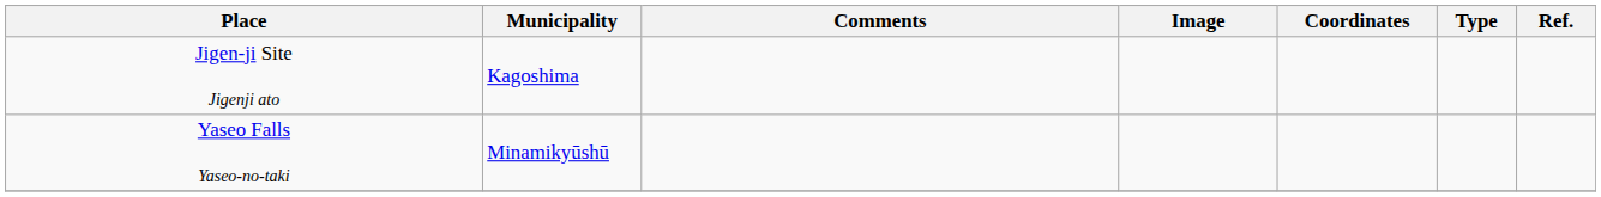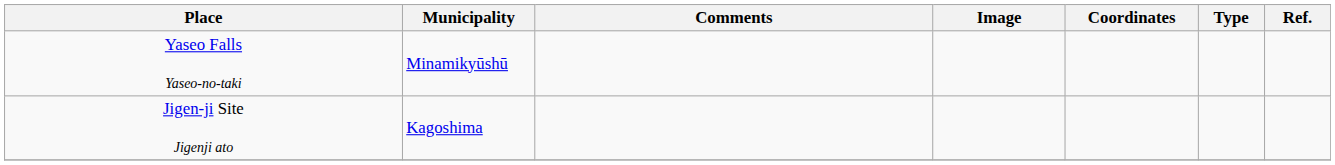rows swapped: Jigen-ji Site Jigenji ato <-> Yaseo Falls Yaseo-no-taki
